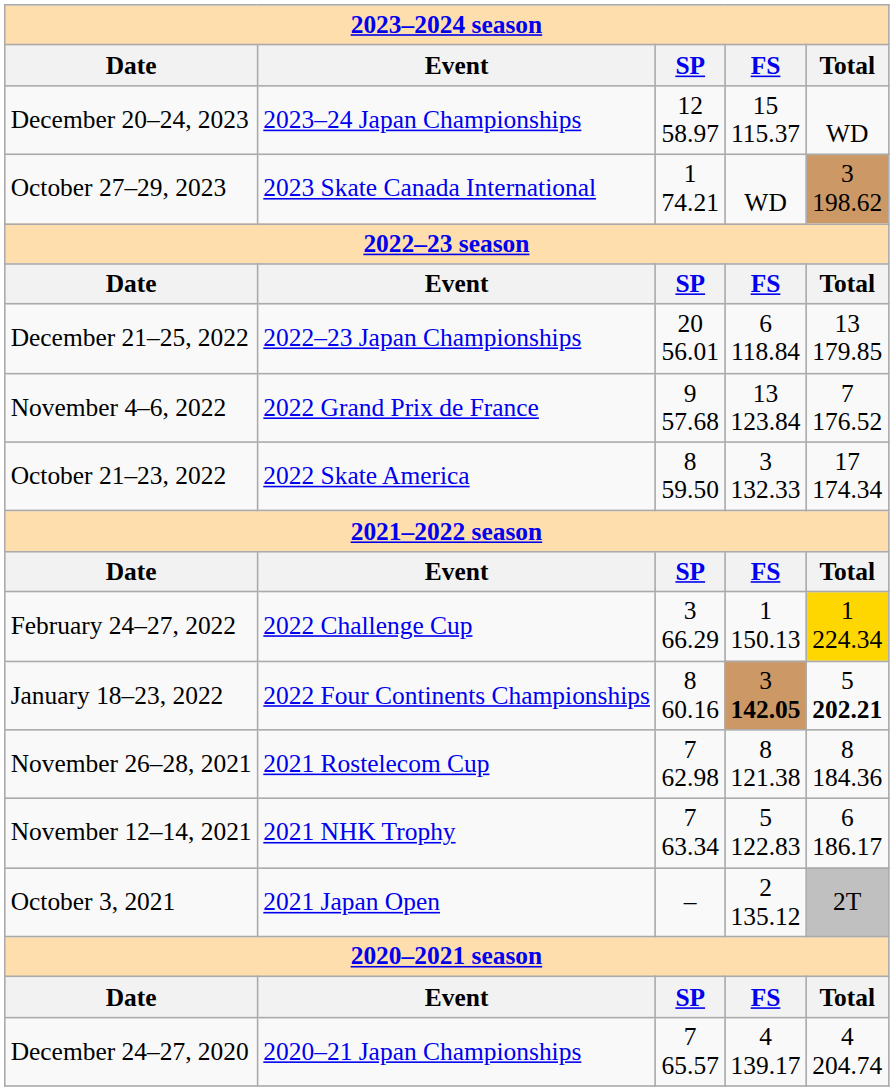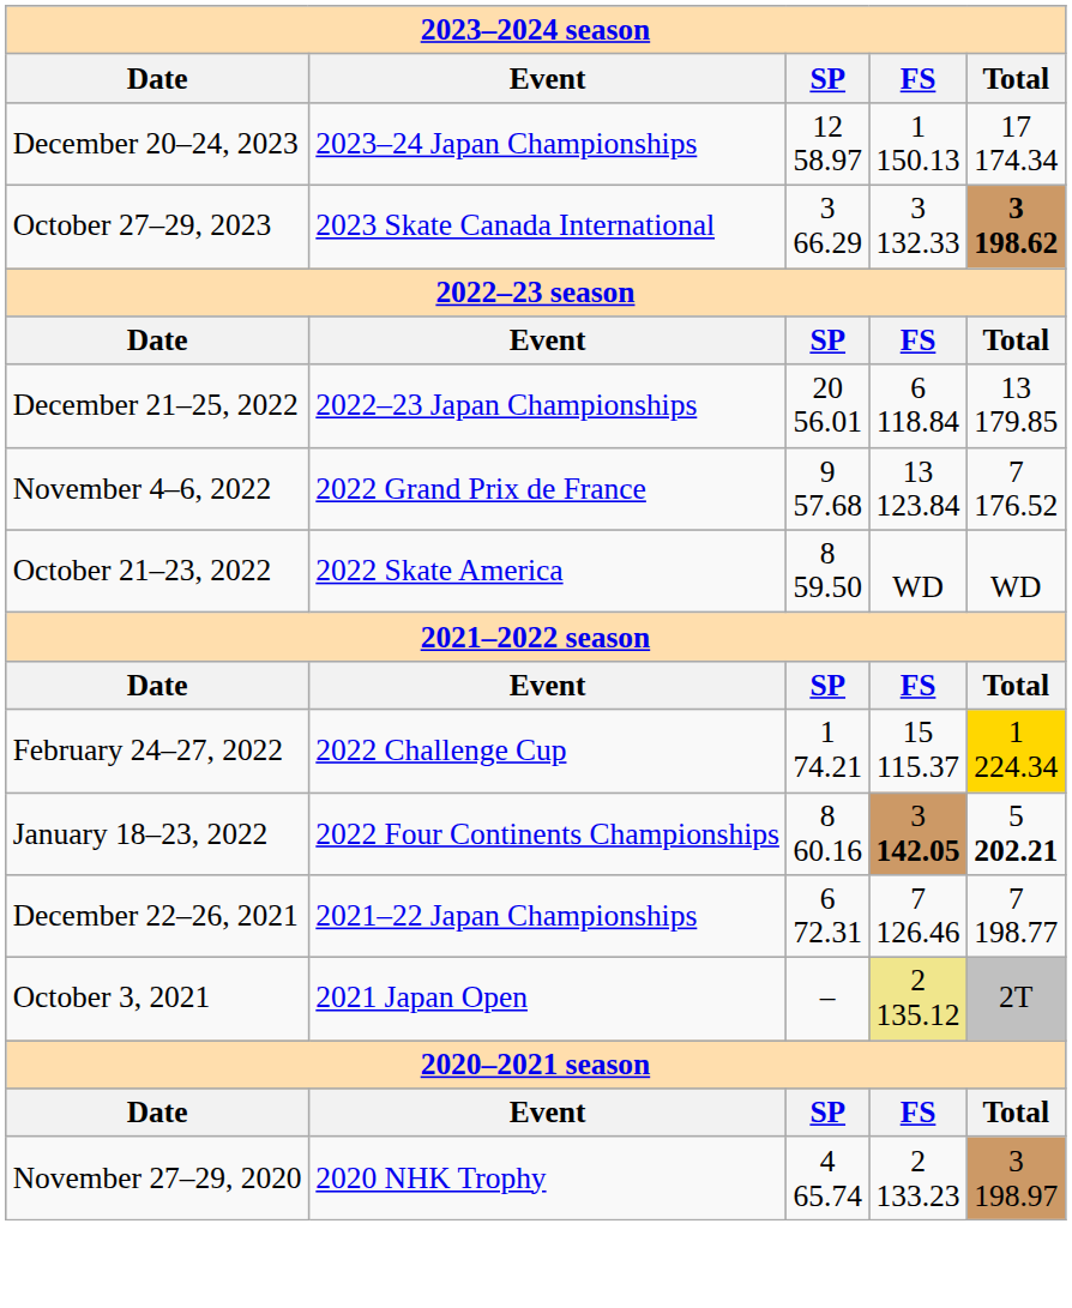December 20–24, 2023 | FS: 15 115.37 -> 1 150.13
December 20–24, 2023 | Total: WD -> 17 174.34
October 27–29, 2023 | SP: 1 74.21 -> 3 66.29
October 27–29, 2023 | FS: WD -> 3 132.33
October 27–29, 2023 | Total: normal -> bold
October 21–23, 2022 | FS: 3 132.33 -> WD
October 21–23, 2022 | Total: 17 174.34 -> WD
February 24–27, 2022 | SP: 3 66.29 -> 1 74.21
February 24–27, 2022 | FS: 1 150.13 -> 15 115.37
+ row: December 22–26, 2021 | 2021–22 Japan Championships | 6 72.31 | 7 126.46 | 7 198.77
- row: November 26–28, 2021 | 2021 Rostelecom Cup | 7 62.98 | 8 121.38 | 8 184.36
- row: November 12–14, 2021 | 2021 NHK Trophy | 7 63.34 | 5 122.83 | 6 186.17
October 3, 2021 | FS: no background -> khaki background
- row: December 24–27, 2020 | 2020–21 Japan Championships | 7 65.57 | 4 139.17 | 4 204.74
+ row: November 27–29, 2020 | 2020 NHK Trophy | 4 65.74 | 2 133.23 | 3 198.97
